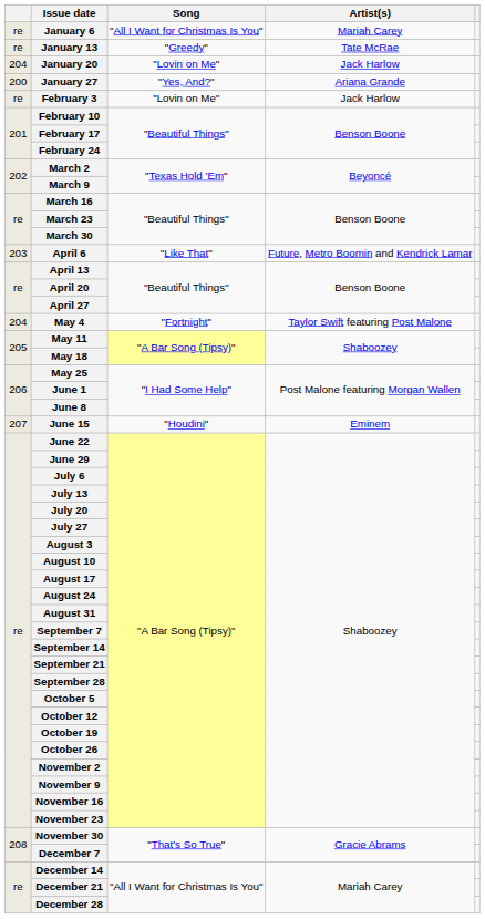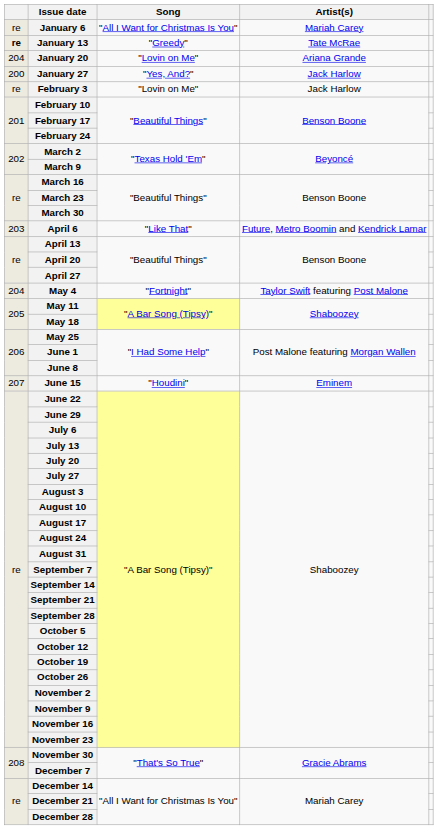January 13 | column 1: normal -> bold
January 20 | Artist(s): Jack Harlow -> Ariana Grande
January 27 | Artist(s): Ariana Grande -> Jack Harlow
